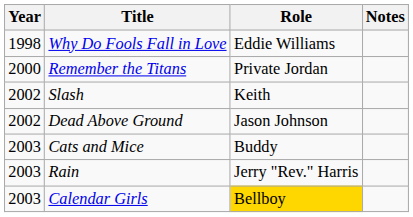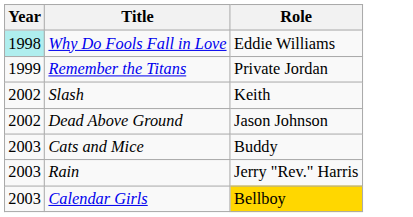- column: Notes
Why Do Fools Fall in Love | Year: no background -> paleturquoise background
Remember the Titans | Year: 2000 -> 1999
